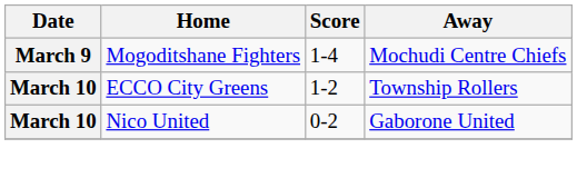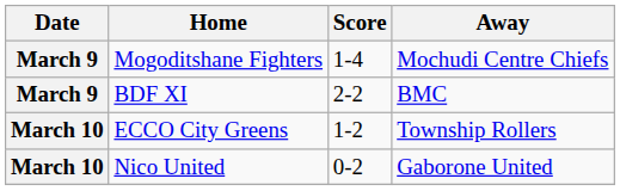+ row: March 9 | BDF XI | 2-2 | BMC
